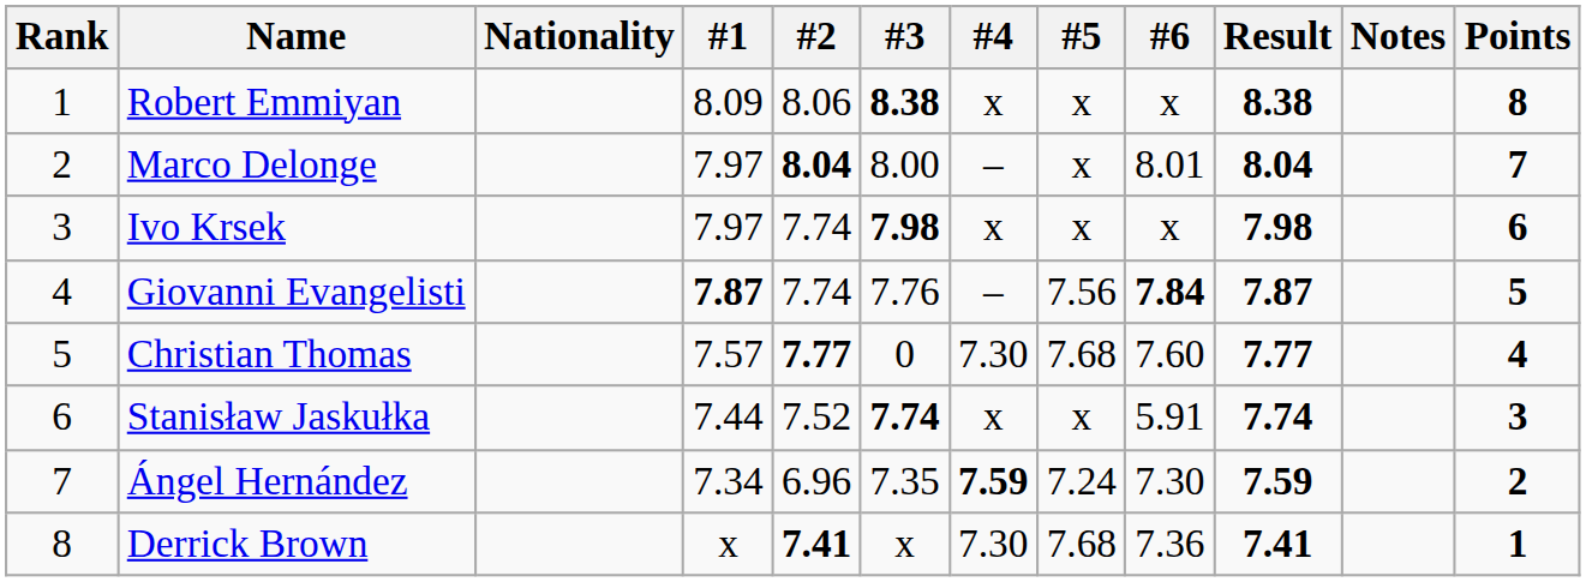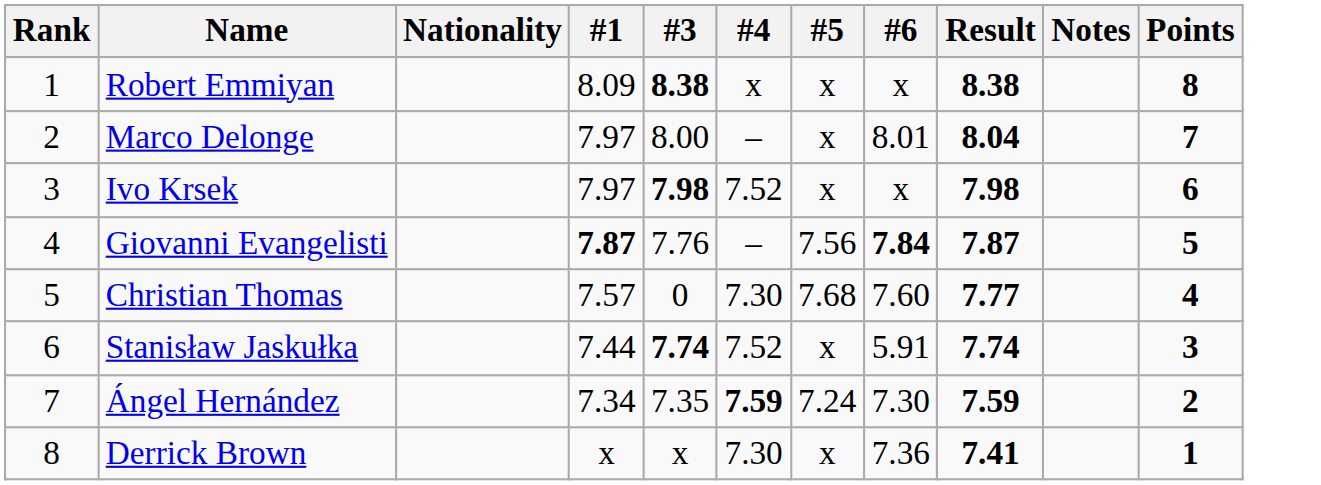- column: #2 | 8.06 | 8.04 | 7.74 | 7.74 | 7.77 | 7.52 | 6.96 | 7.41
Ivo Krsek | #4: x -> 7.52
Stanisław Jaskułka | #4: x -> 7.52
Derrick Brown | #5: 7.68 -> x
